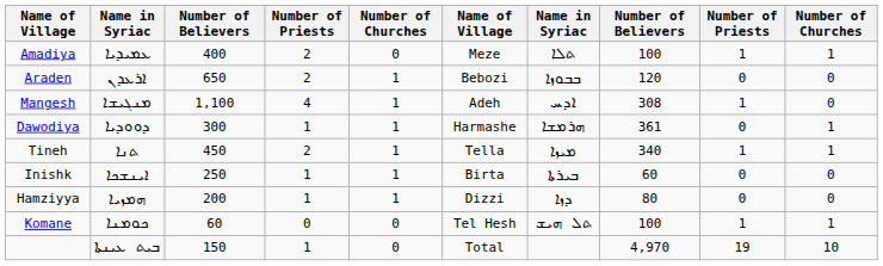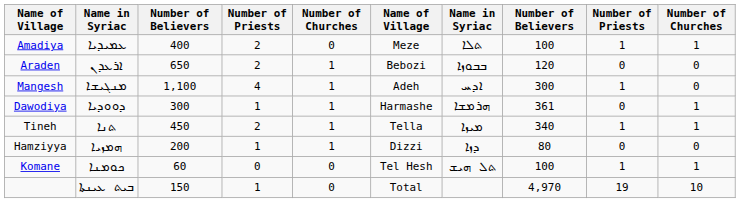Mangesh | column 8: 308 -> 300
- row: Inishk | ܐܝܢܫܟܐ | 250 | 1 | 1 | Birta | ܒܝܪܬܐ | 60 | 0 | 0
